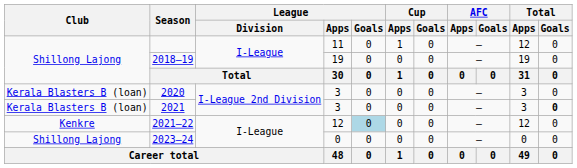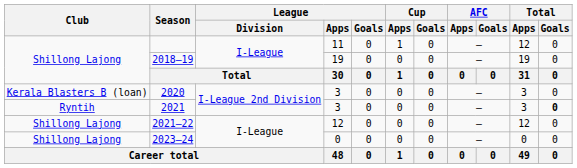2021 | Club: Kerala Blasters B (loan) -> Ryntih
2021–22 | Club: Kenkre -> Shillong Lajong
2021–22 | League / Goals: lightblue background -> no background
